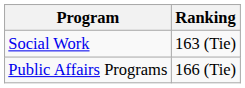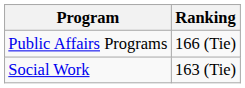rows swapped: Social Work <-> Public Affairs Programs
